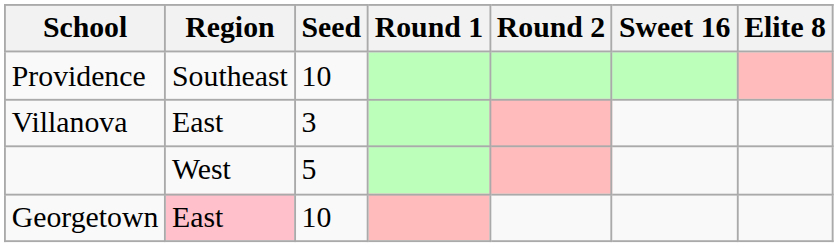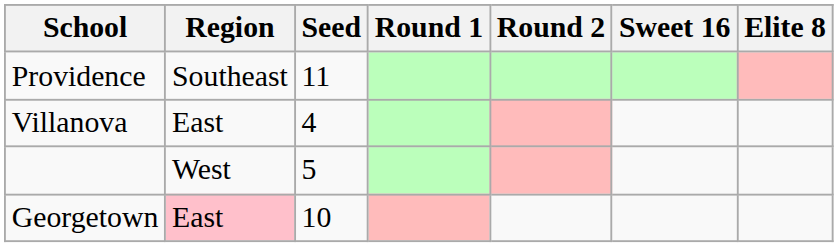Providence | Seed: 10 -> 11
Villanova | Seed: 3 -> 4
